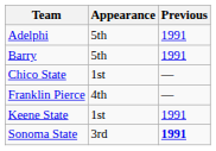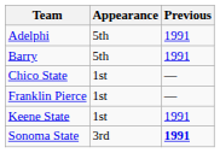Franklin Pierce | Appearance: 4th -> 1st
